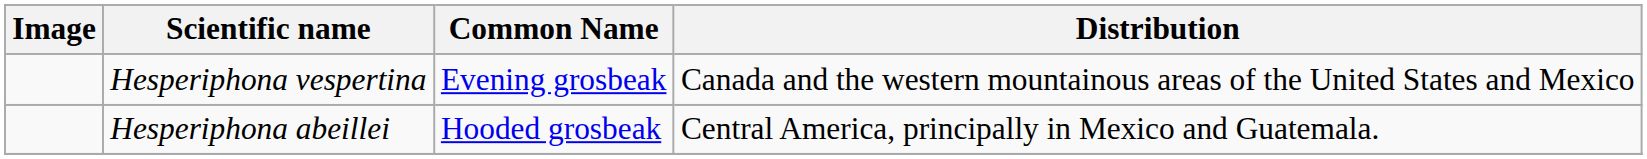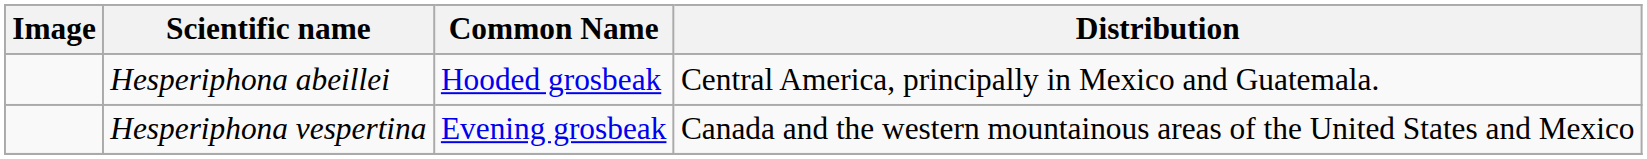rows swapped: Hesperiphona vespertina <-> Hesperiphona abeillei
